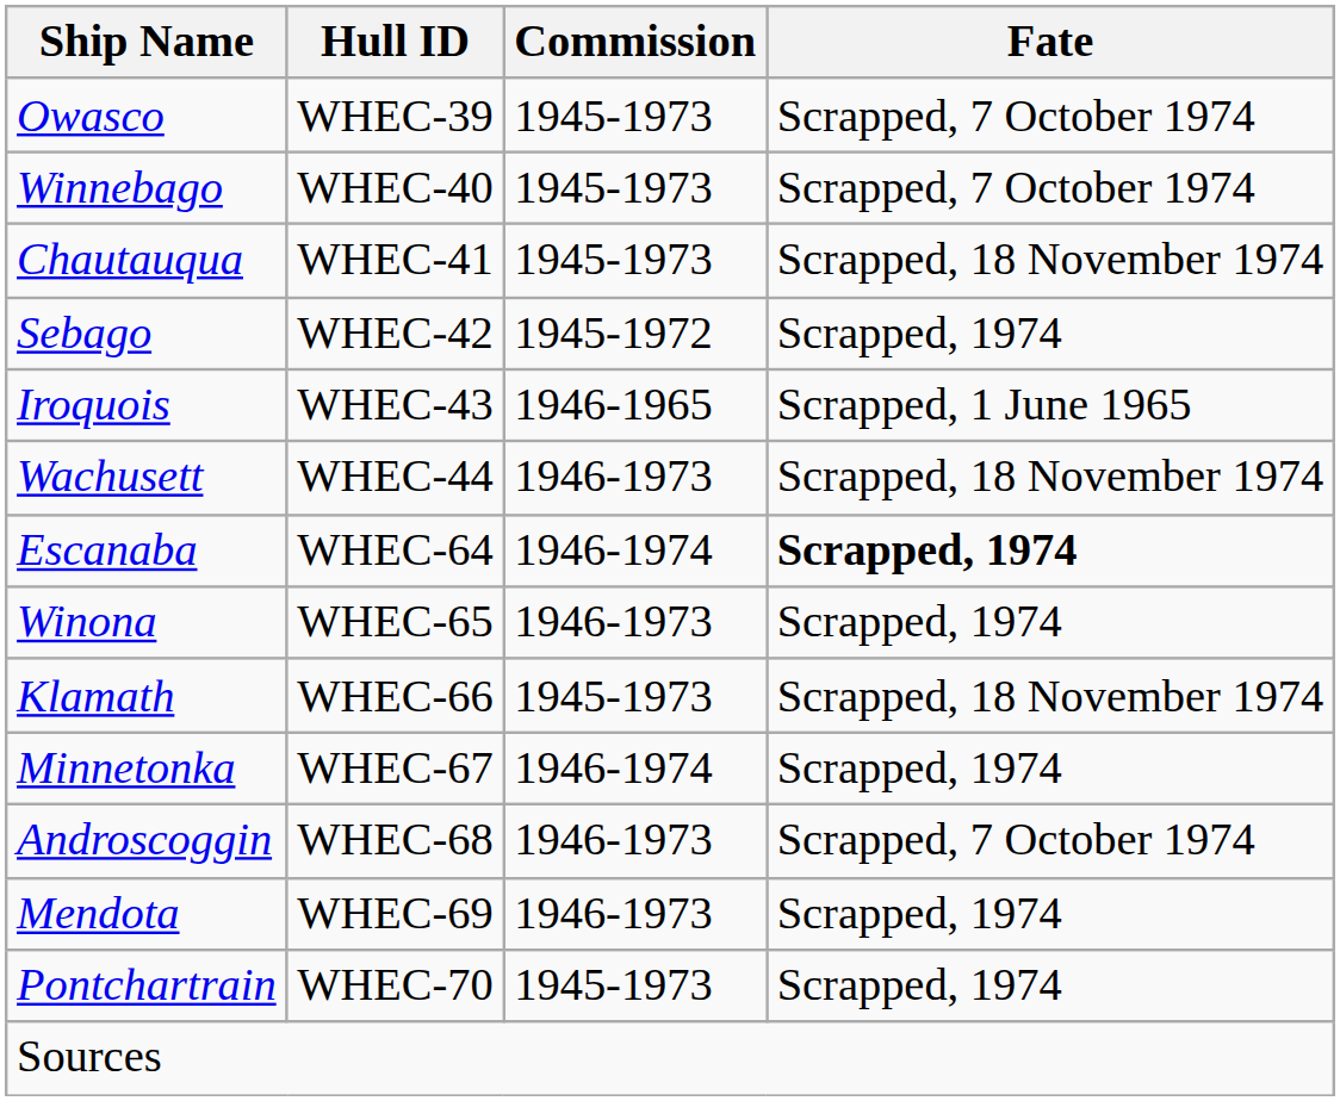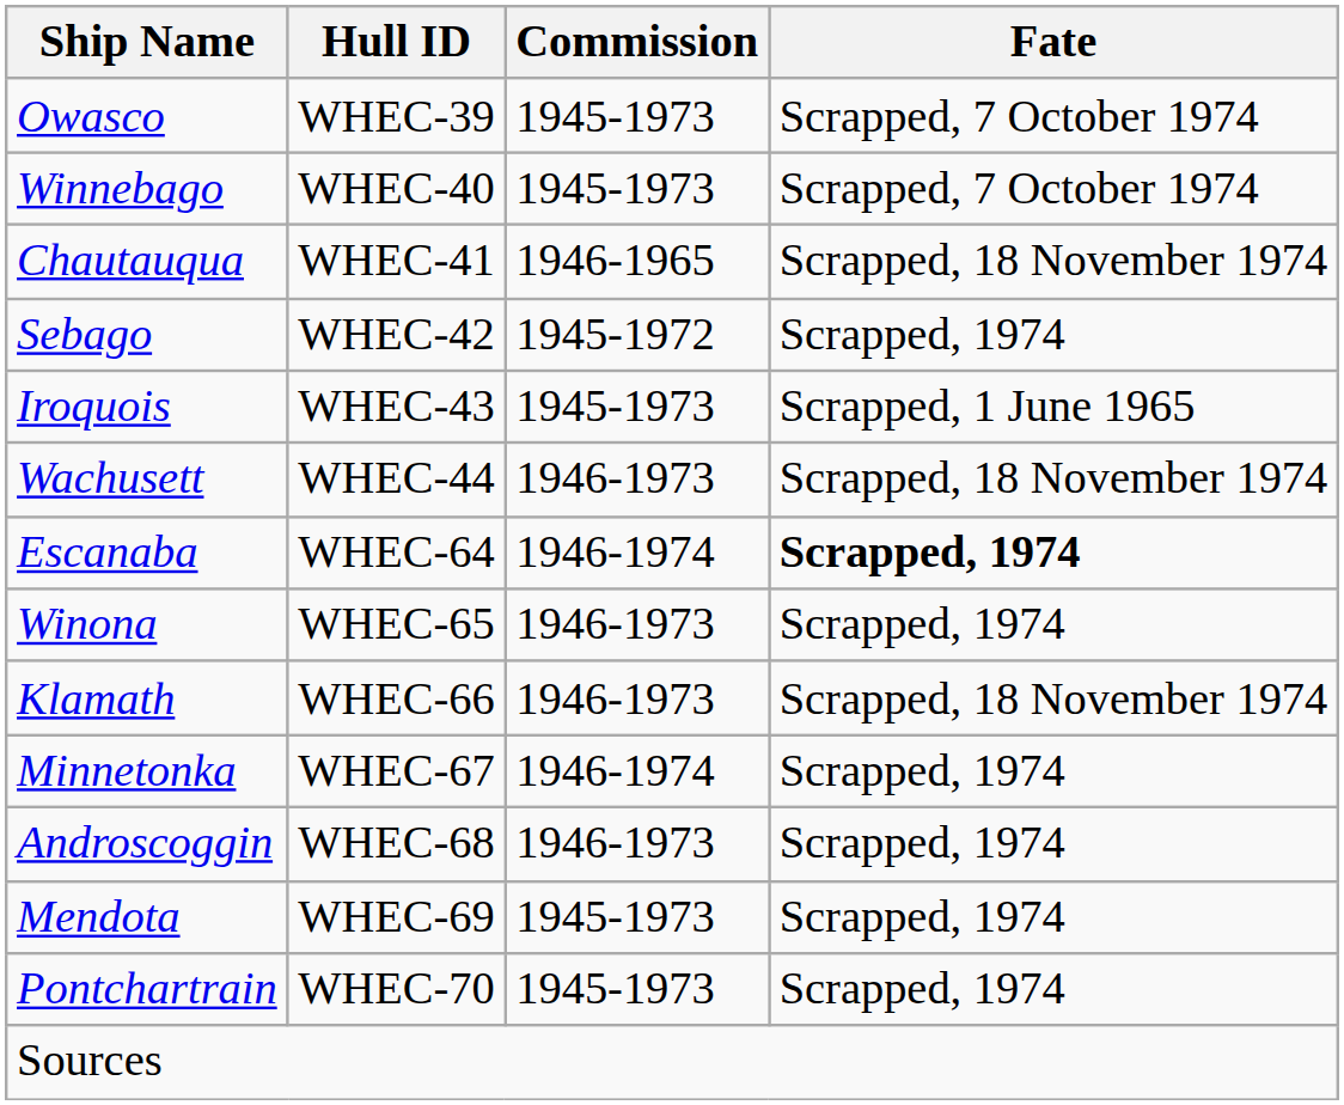Chautauqua | Commission: 1945-1973 -> 1946-1965
Iroquois | Commission: 1946-1965 -> 1945-1973
Klamath | Commission: 1945-1973 -> 1946-1973
Androscoggin | Fate: Scrapped, 7 October 1974 -> Scrapped, 1974
Mendota | Commission: 1946-1973 -> 1945-1973
